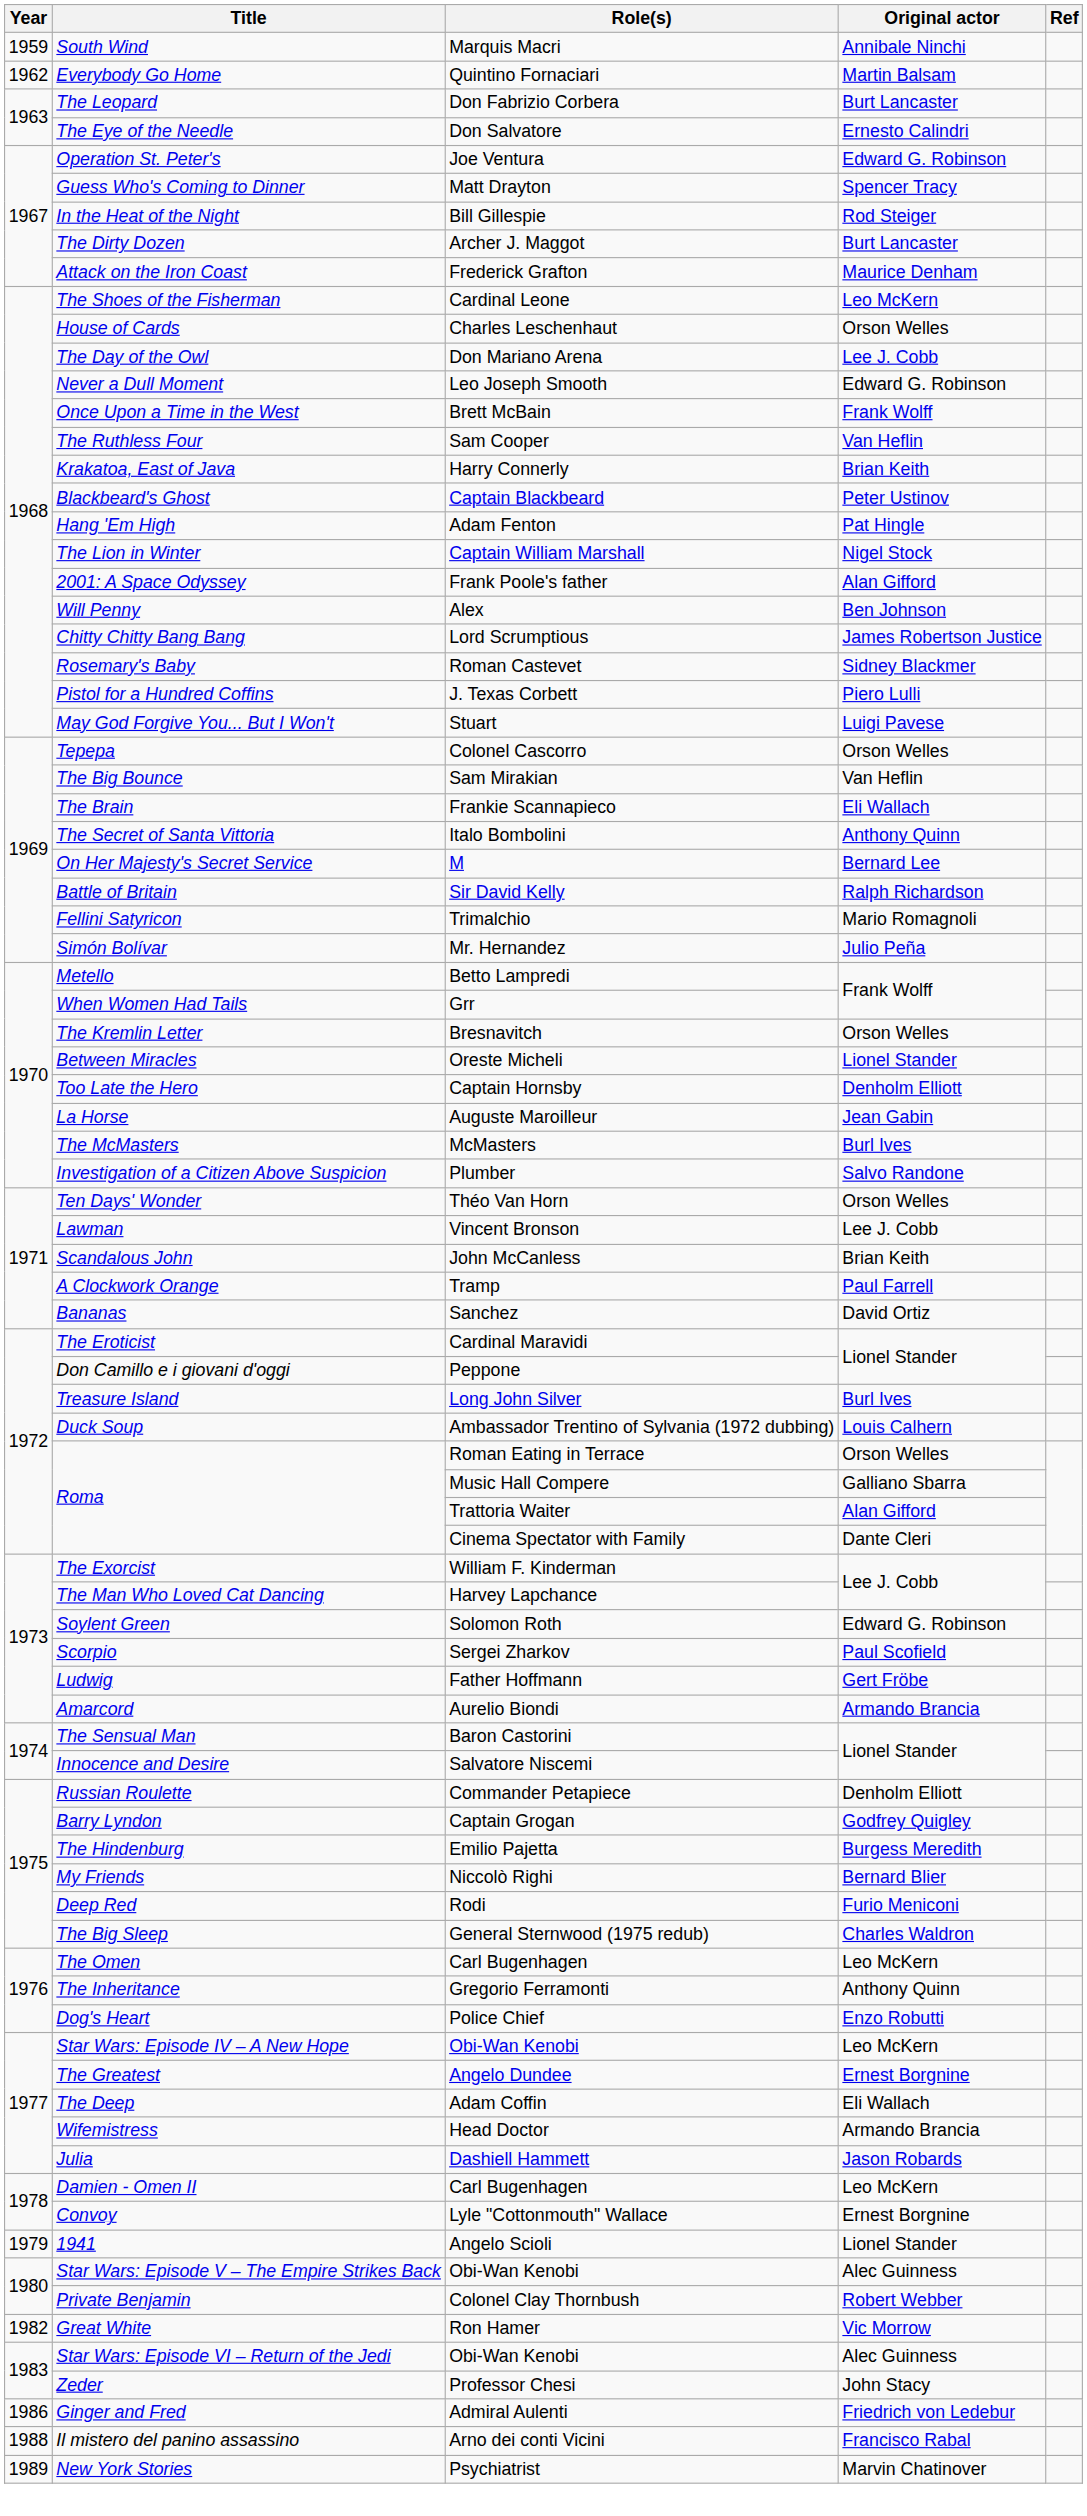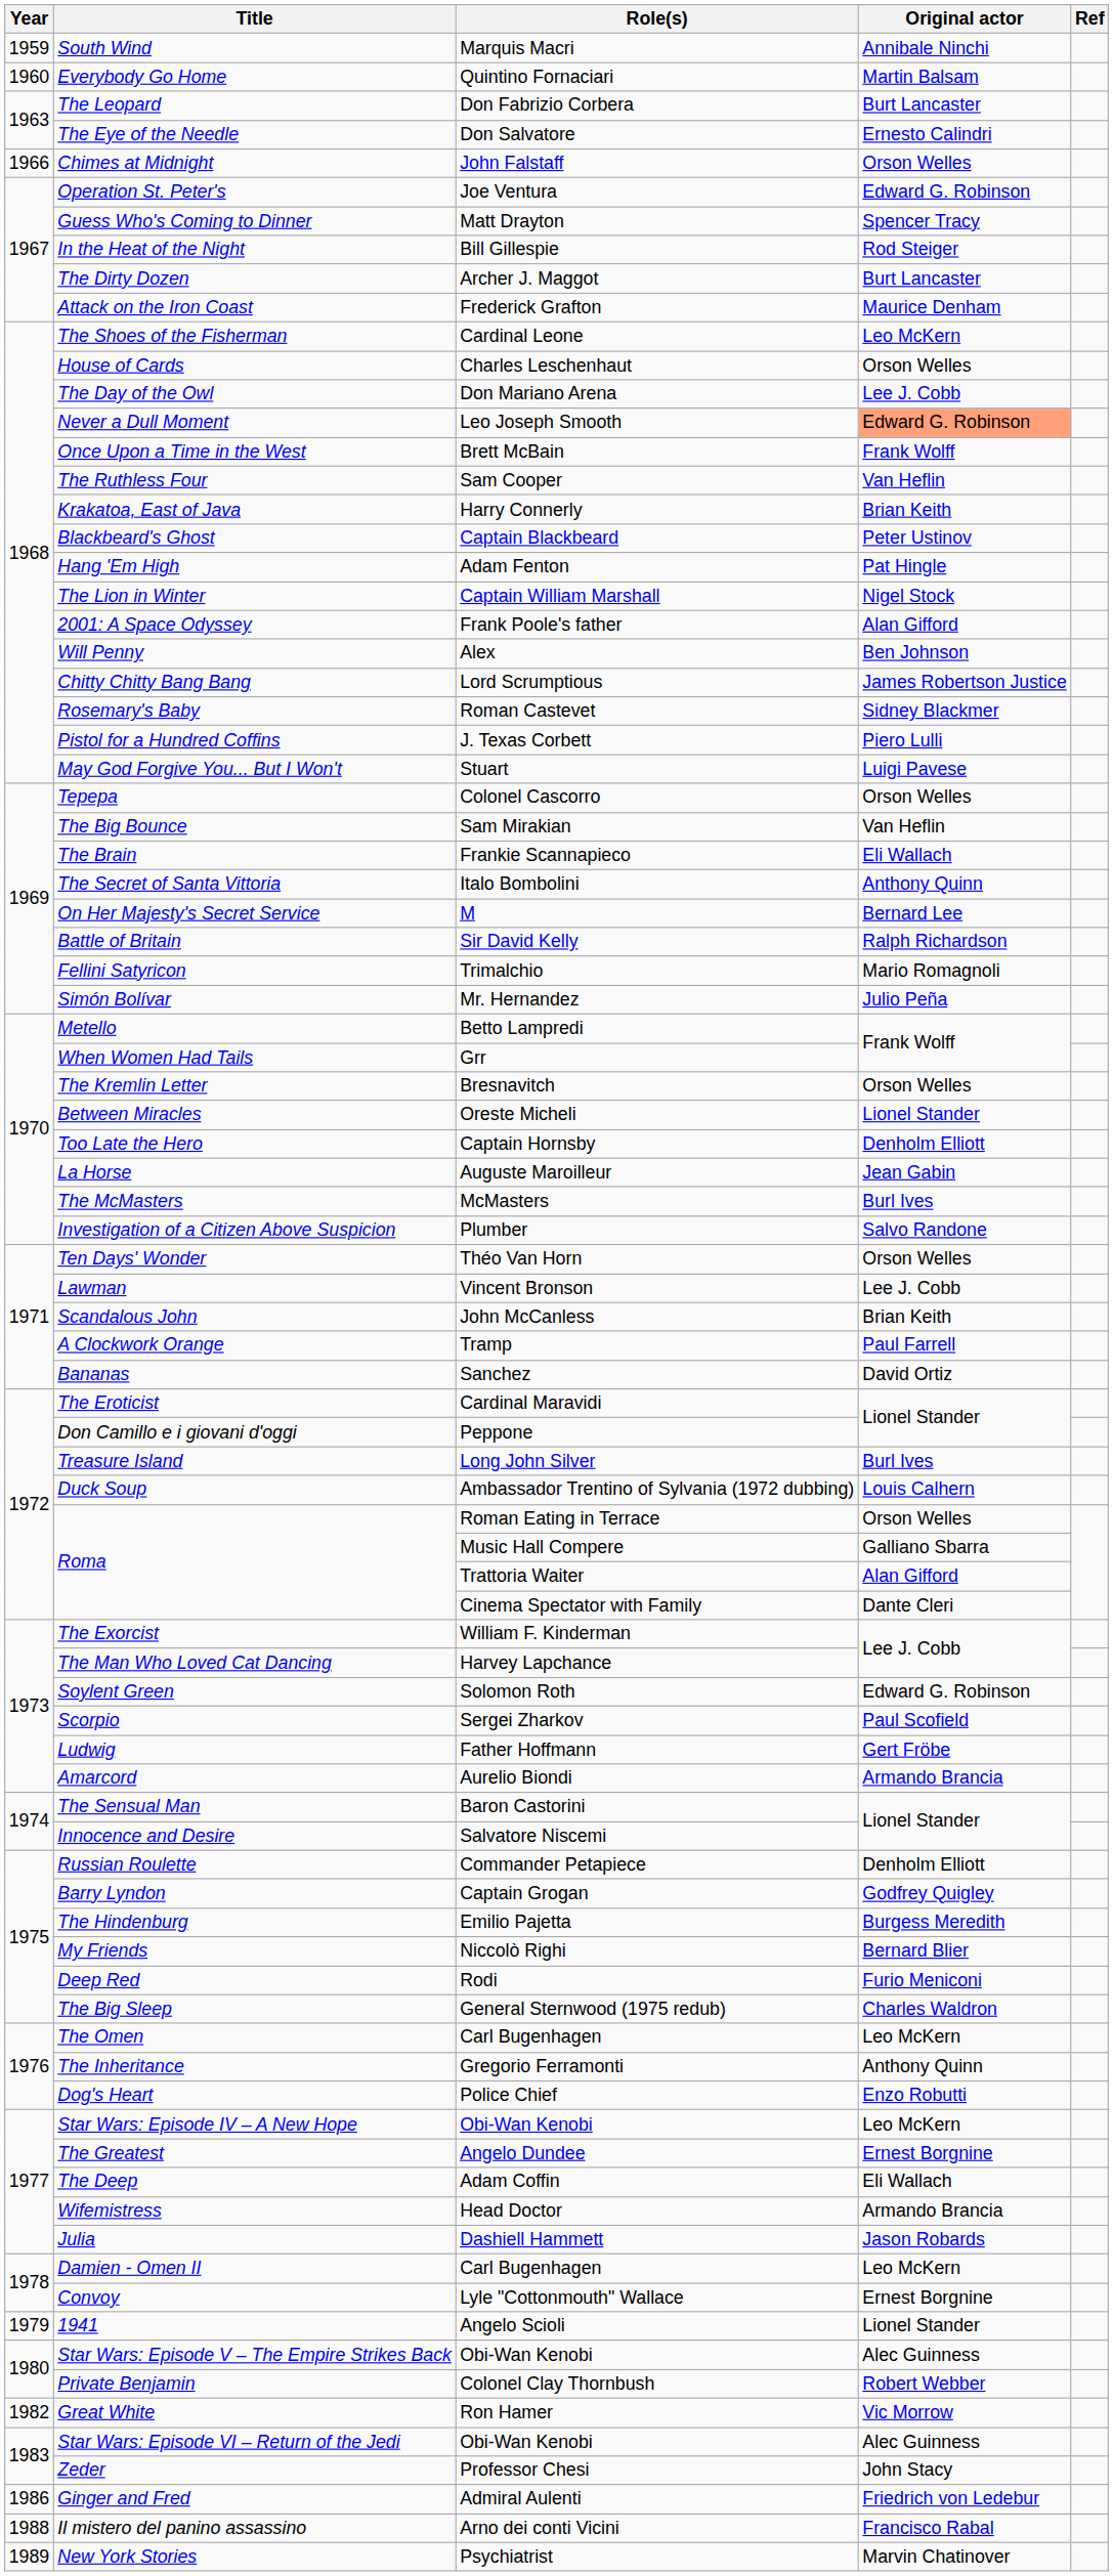Everybody Go Home | Year: 1962 -> 1960
+ row: 1966 | Chimes at Midnight | John Falstaff | Orson Welles
Never a Dull Moment | Original actor: no background -> lightsalmon background
